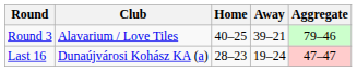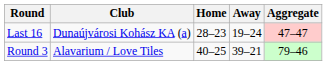rows swapped: Round 3 <-> Last 16
